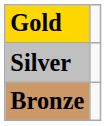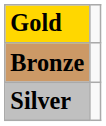rows swapped: Silver <-> Bronze
